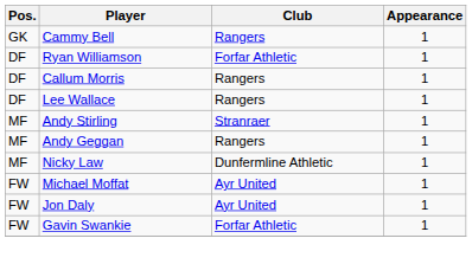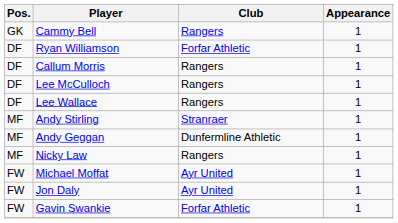+ row: DF | Lee McCulloch | Rangers | 1
Andy Geggan | Club: Rangers -> Dunfermline Athletic
Nicky Law | Club: Dunfermline Athletic -> Rangers
